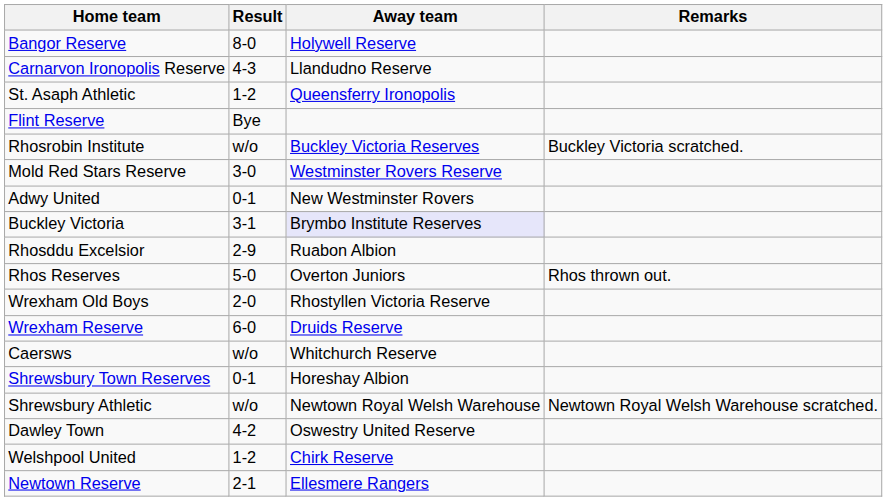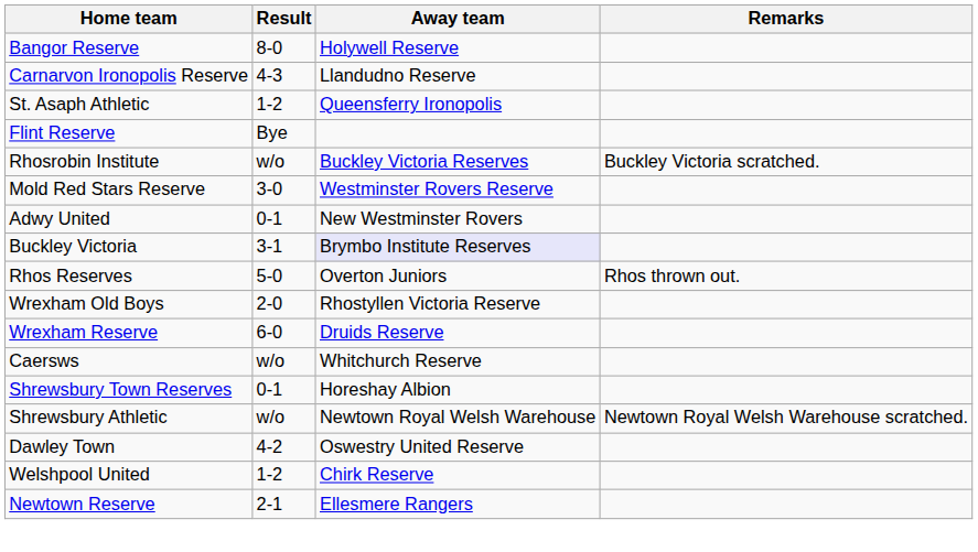- row: Rhosddu Excelsior | 2-9 | Ruabon Albion
